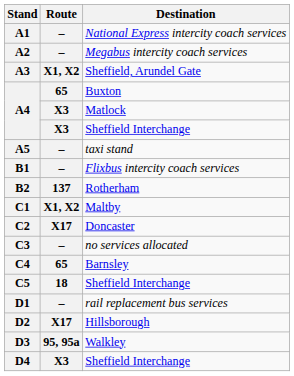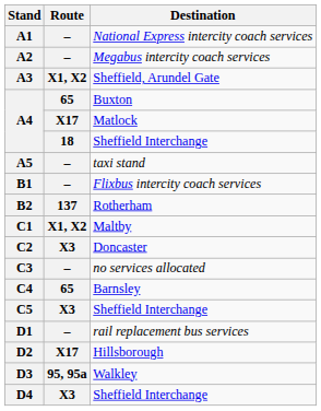A4 / Matlock | Route: X3 -> X17
A4 / Sheffield Interchange | Route: X3 -> 18
C2 | Route: X17 -> X3
C5 | Route: 18 -> X3
